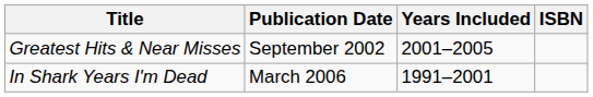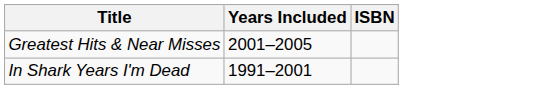- column: Publication Date | September 2002 | March 2006
